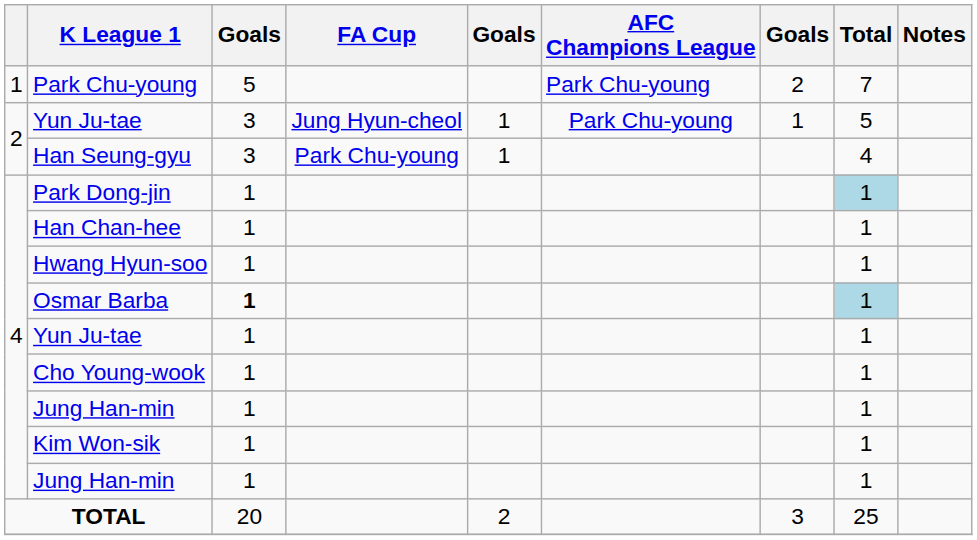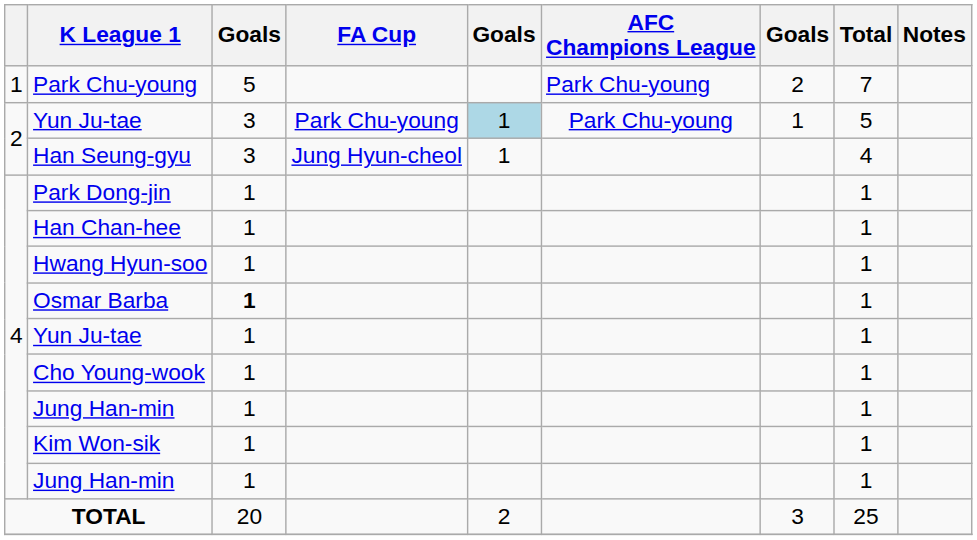2 / Yun Ju-tae | FA Cup: Jung Hyun-cheol -> Park Chu-young
2 / Yun Ju-tae | column 5: no background -> lightblue background
Han Seung-gyu | FA Cup: Park Chu-young -> Jung Hyun-cheol
Park Dong-jin | Total: lightblue background -> no background
Osmar Barba | Total: lightblue background -> no background
